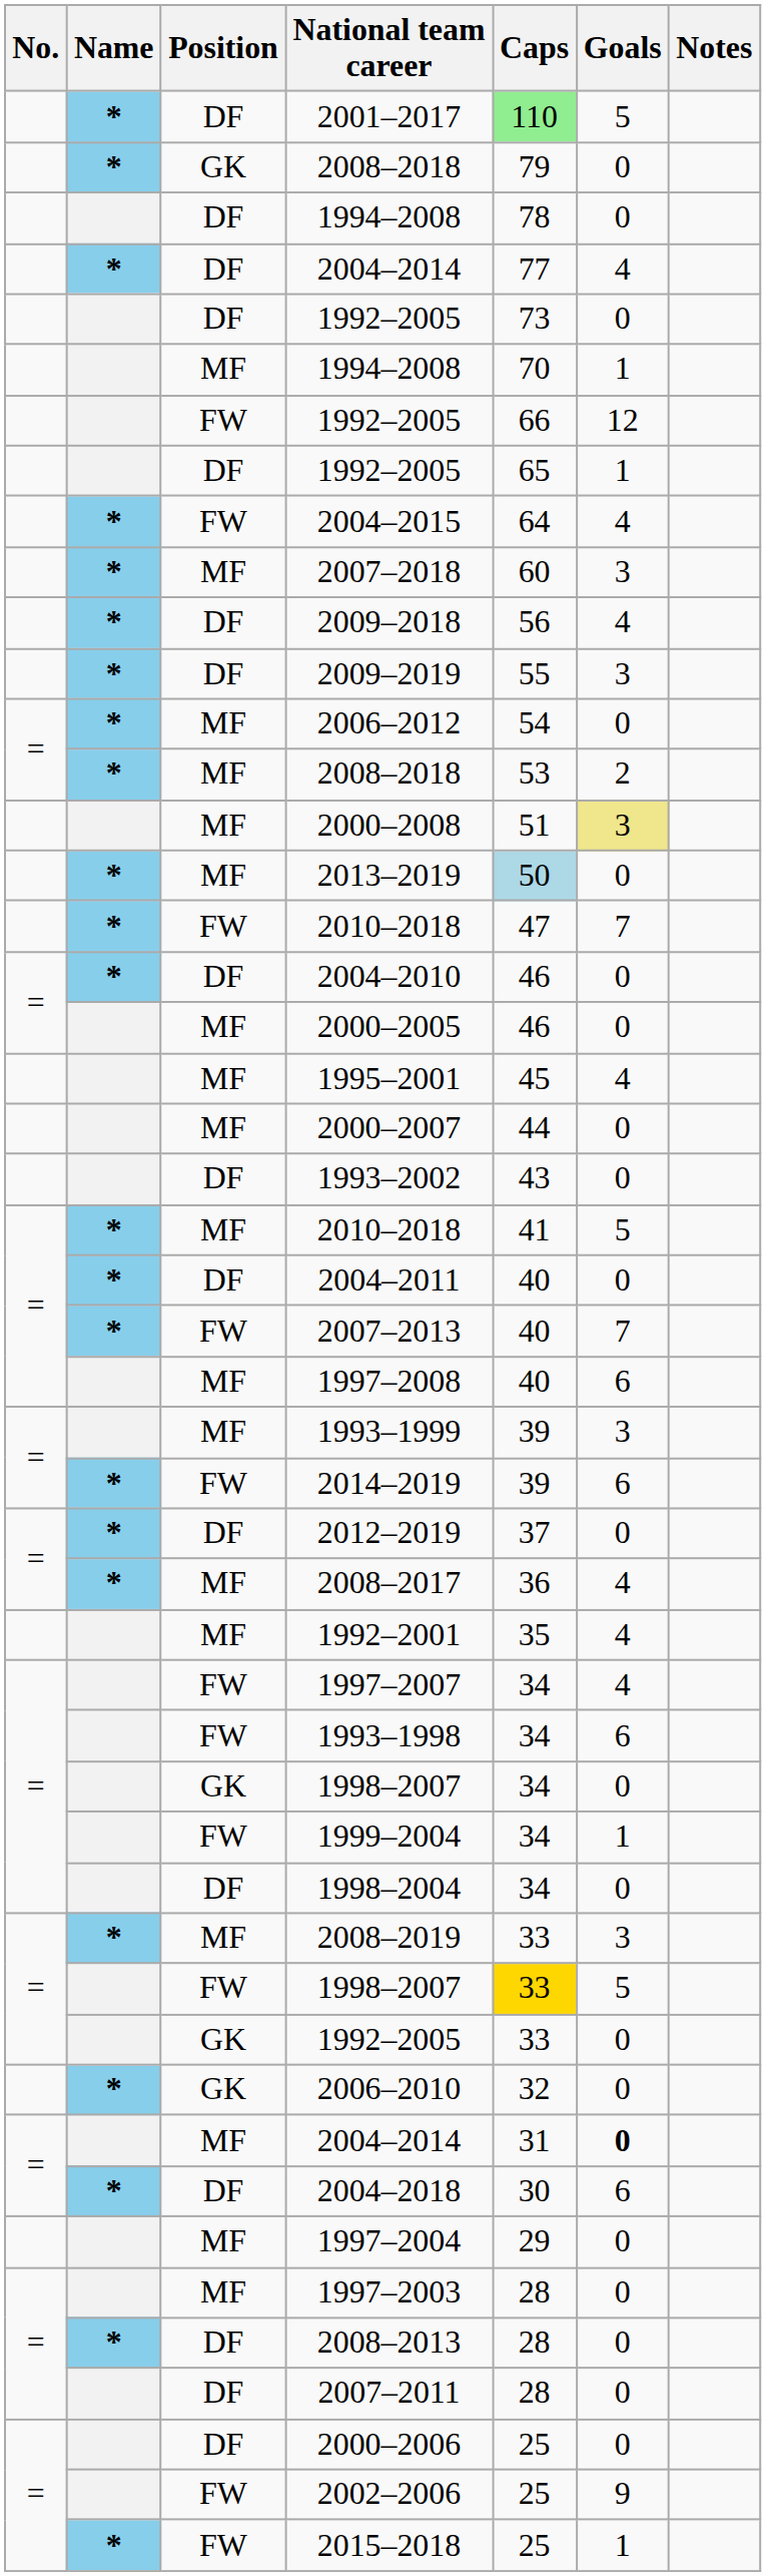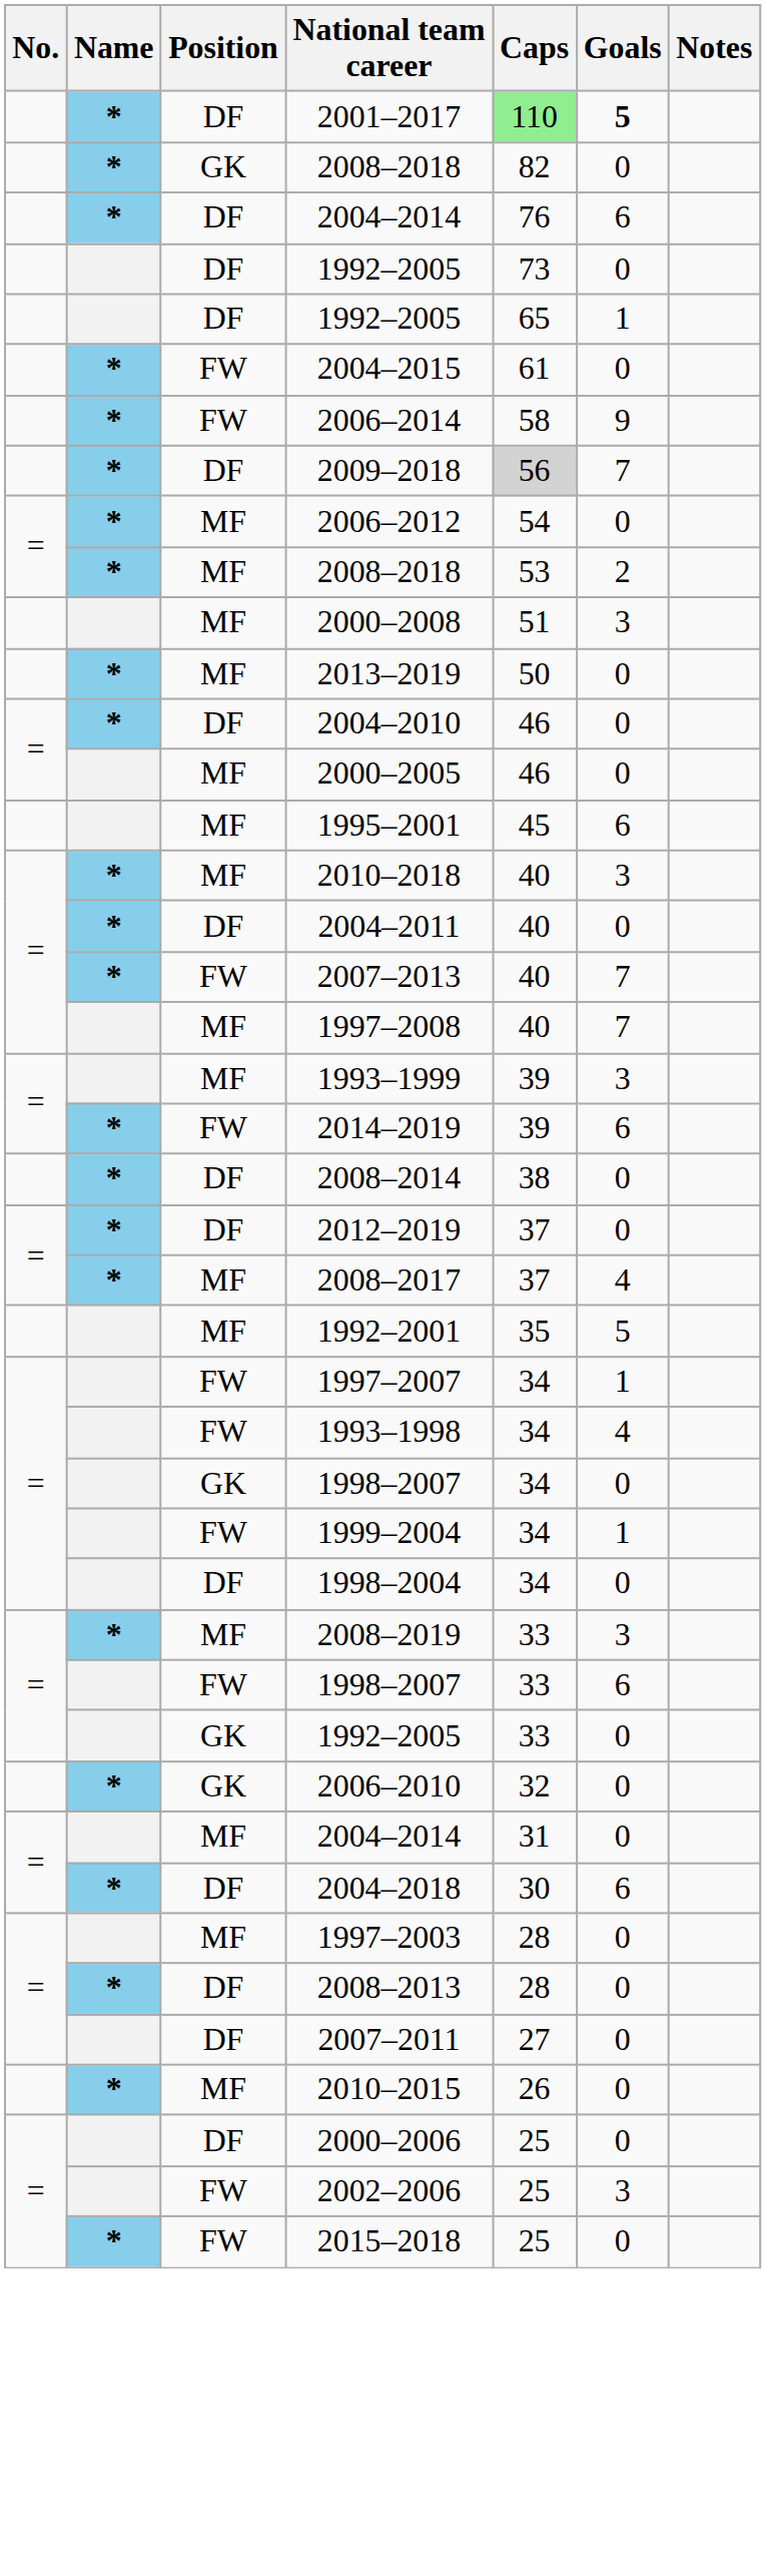2001–2017 | Goals: normal -> bold
GK / 2008–2018 | Caps: 79 -> 82
- row: DF | 1994–2008 | 78 | 0
DF / 2004–2014 | Caps: 77 -> 76
DF / 2004–2014 | Goals: 4 -> 6
- row: MF | 1994–2008 | 70 | 1
- row: FW | 1992–2005 | 66 | 12
2004–2015 | Caps: 64 -> 61
2004–2015 | Goals: 4 -> 0
- row: * | MF | 2007–2018 | 60 | 3
+ row: * | FW | 2006–2014 | 58 | 9
2009–2018 | Caps: no background -> lightgrey background
2009–2018 | Goals: 4 -> 7
- row: * | DF | 2009–2019 | 55 | 3
2000–2008 | Goals: khaki background -> no background
2013–2019 | Caps: lightblue background -> no background
- row: * | FW | 2010–2018 | 47 | 7
1995–2001 | Goals: 4 -> 6
- row: MF | 2000–2007 | 44 | 0
- row: DF | 1993–2002 | 43 | 0
MF / 2010–2018 | Caps: 41 -> 40
MF / 2010–2018 | Goals: 5 -> 3
1997–2008 | Goals: 6 -> 7
+ row: * | DF | 2008–2014 | 38 | 0
2008–2017 | Caps: 36 -> 37
1992–2001 | Goals: 4 -> 5
1997–2007 | Goals: 4 -> 1
1993–1998 | Goals: 6 -> 4
FW / 1998–2007 | Caps: gold background -> no background
FW / 1998–2007 | Goals: 5 -> 6
MF / 2004–2014 | Goals: bold -> normal
- row: MF | 1997–2004 | 29 | 0
2007–2011 | Caps: 28 -> 27
+ row: * | MF | 2010–2015 | 26 | 0
2002–2006 | Goals: 9 -> 3
2015–2018 | Goals: 1 -> 0
